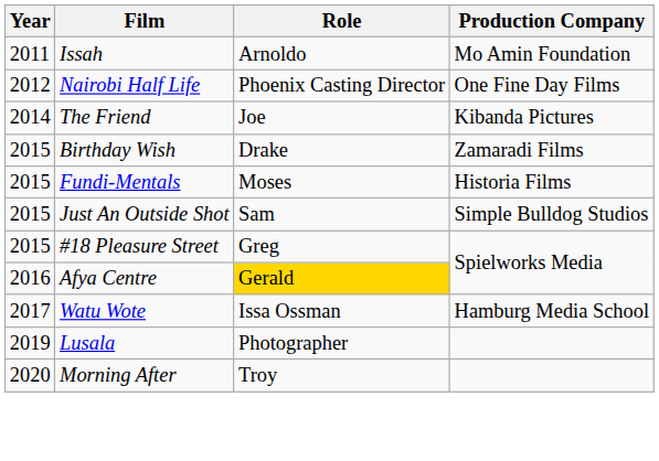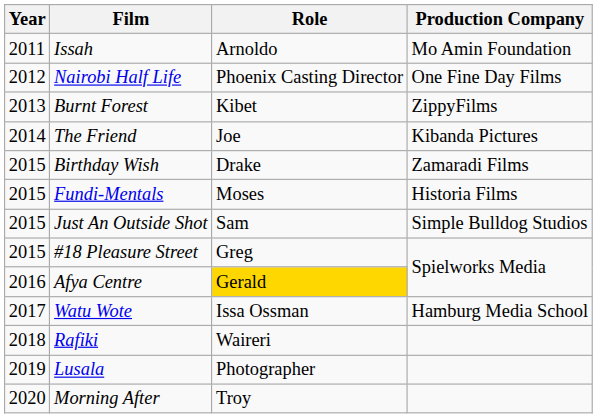+ row: 2013 | Burnt Forest | Kibet | ZippyFilms
+ row: 2018 | Rafiki | Waireri
